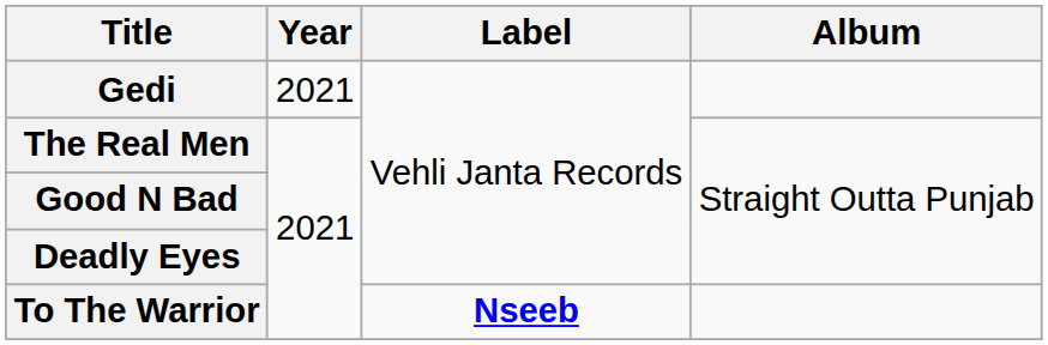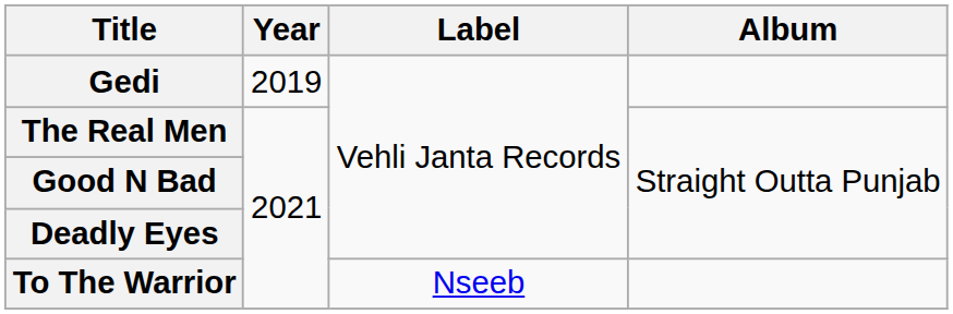Gedi | Year: 2021 -> 2019
To The Warrior | Label: bold -> normal
